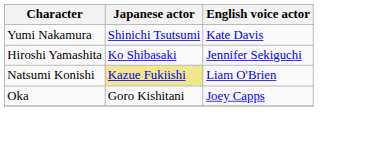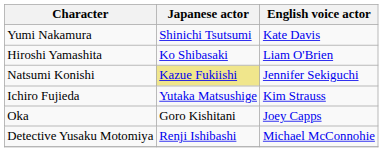Hiroshi Yamashita | English voice actor: Jennifer Sekiguchi -> Liam O'Brien
Natsumi Konishi | English voice actor: Liam O'Brien -> Jennifer Sekiguchi
+ row: Ichiro Fujieda | Yutaka Matsushige | Kim Strauss
+ row: Detective Yusaku Motomiya | Renji Ishibashi | Michael McConnohie
